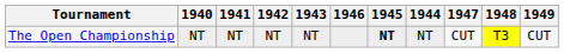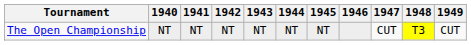columns swapped: 1944 <-> 1946
The Open Championship | 1945: bold -> normal
